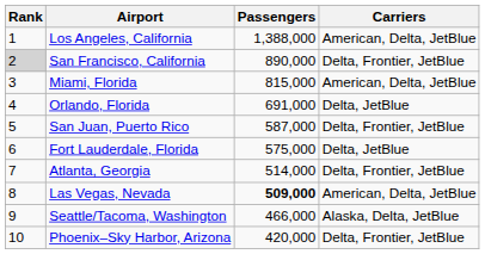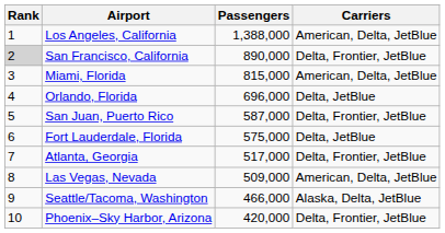Orlando, Florida | Passengers: 691,000 -> 696,000
Atlanta, Georgia | Passengers: 514,000 -> 517,000
Las Vegas, Nevada | Passengers: bold -> normal
